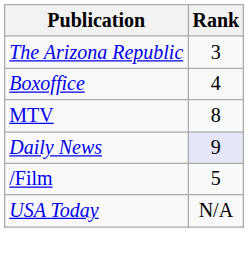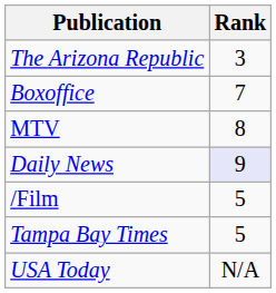Boxoffice | Rank: 4 -> 7
+ row: Tampa Bay Times | 5
